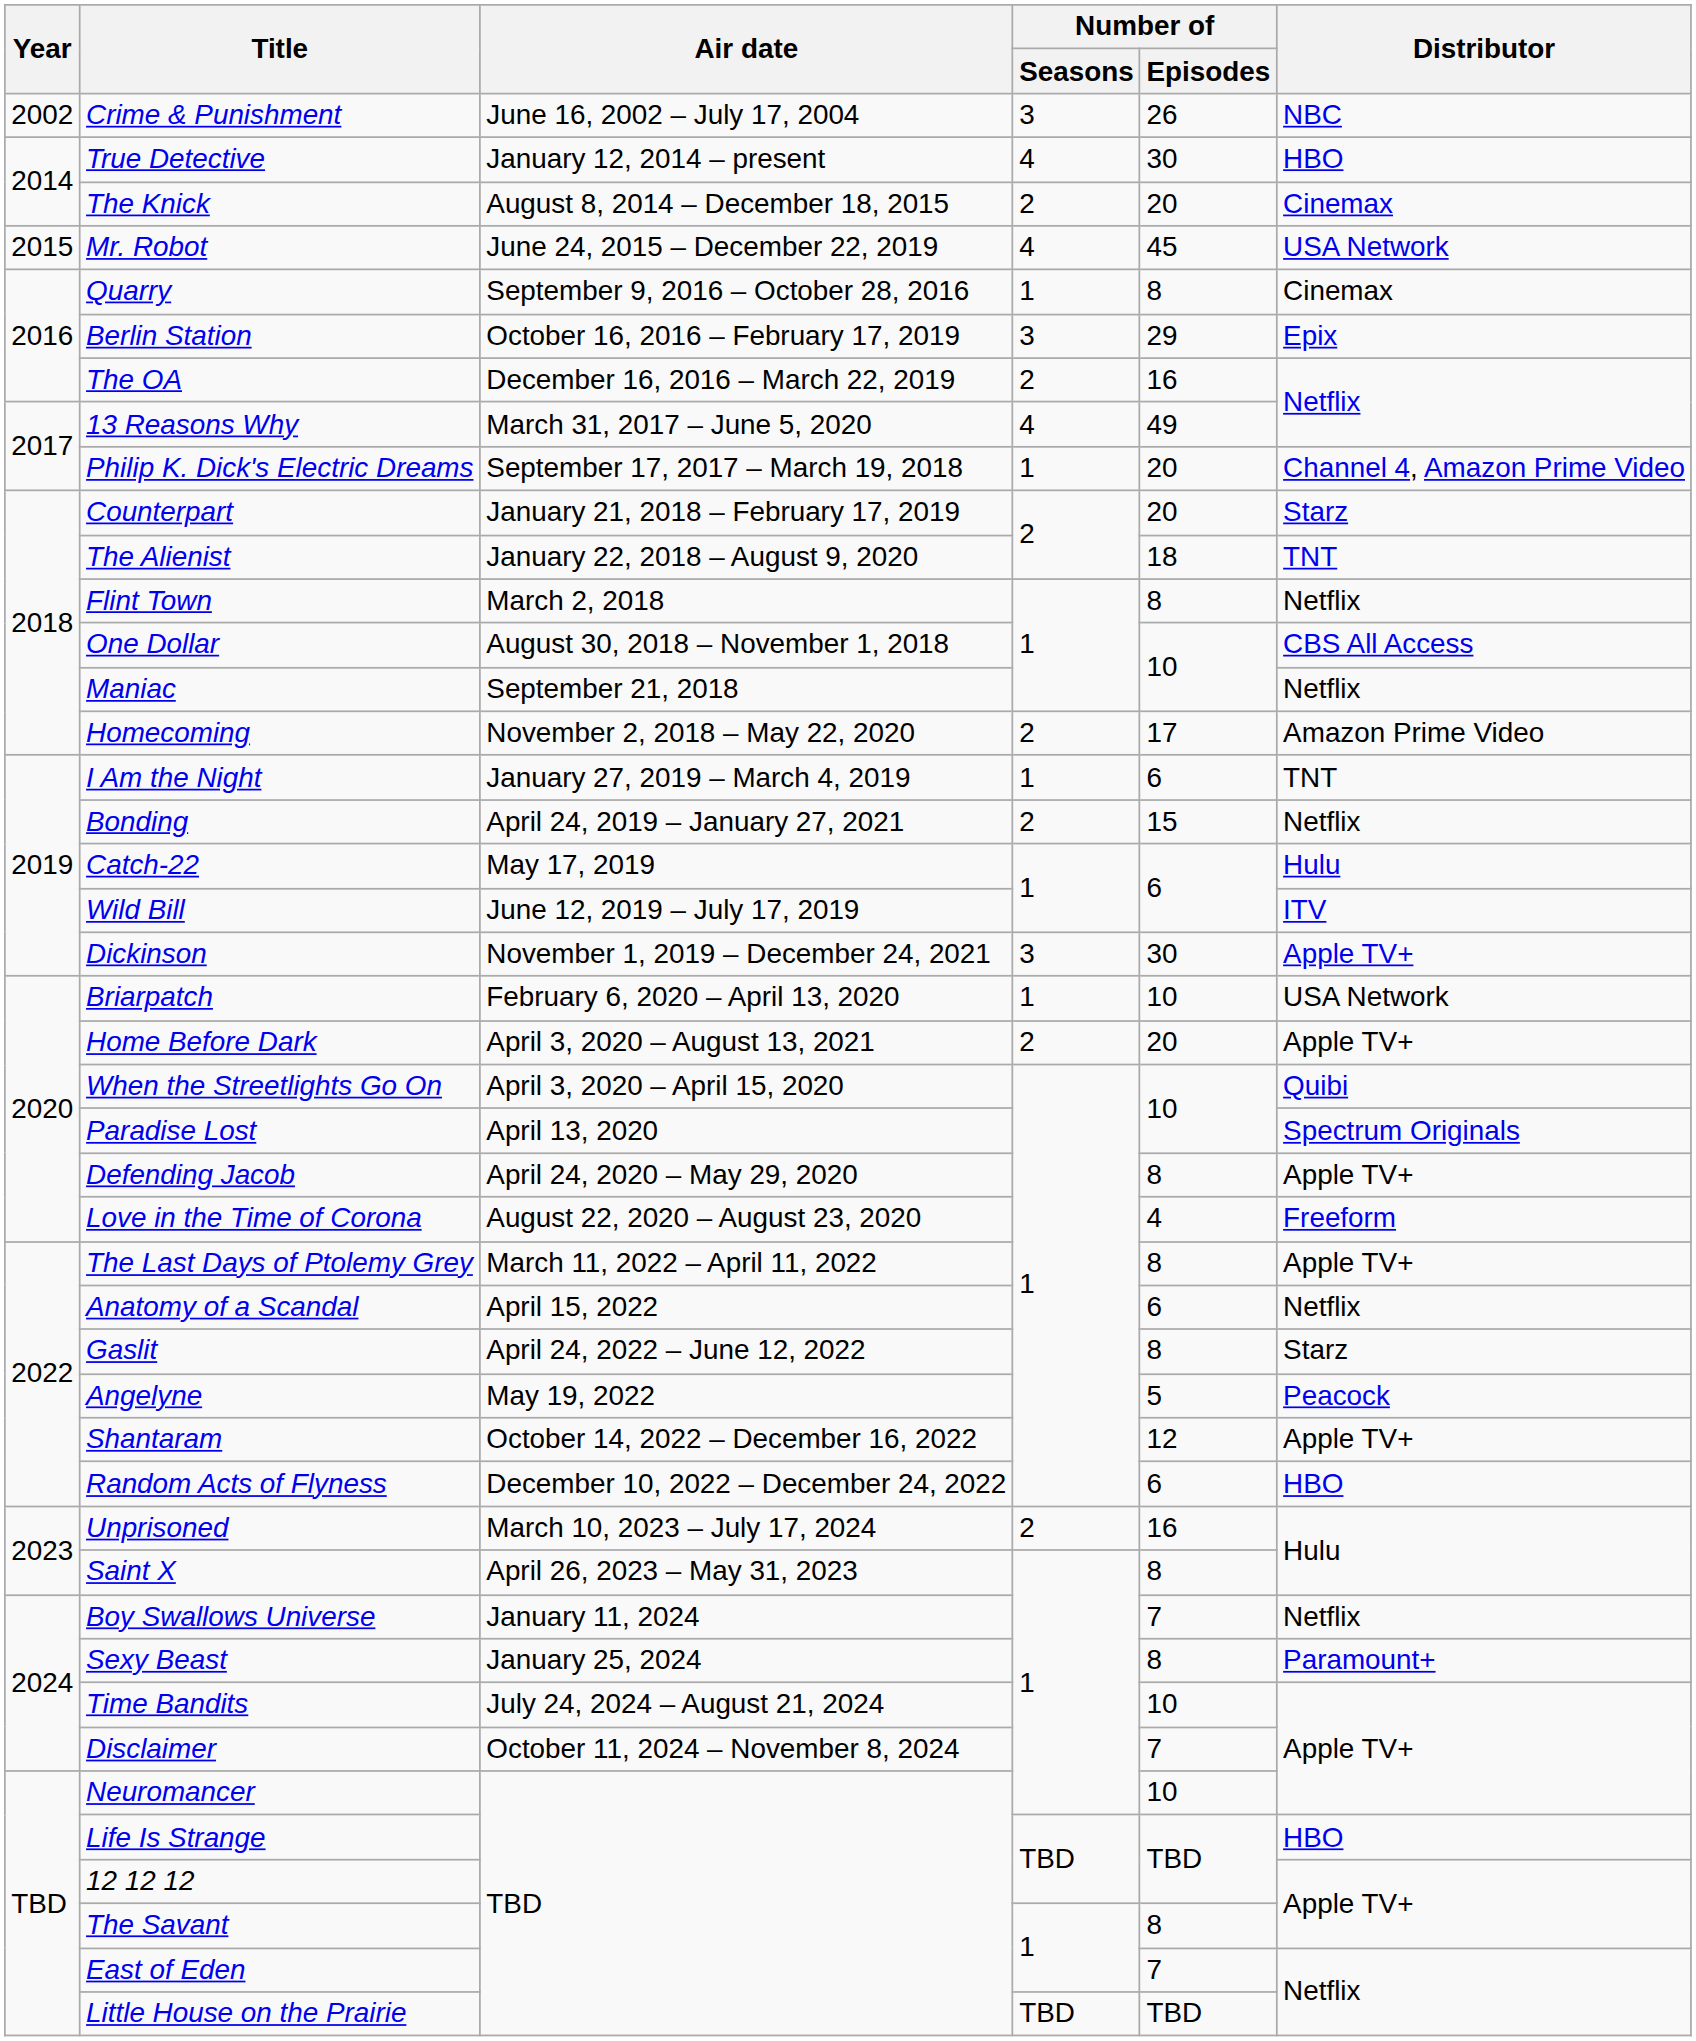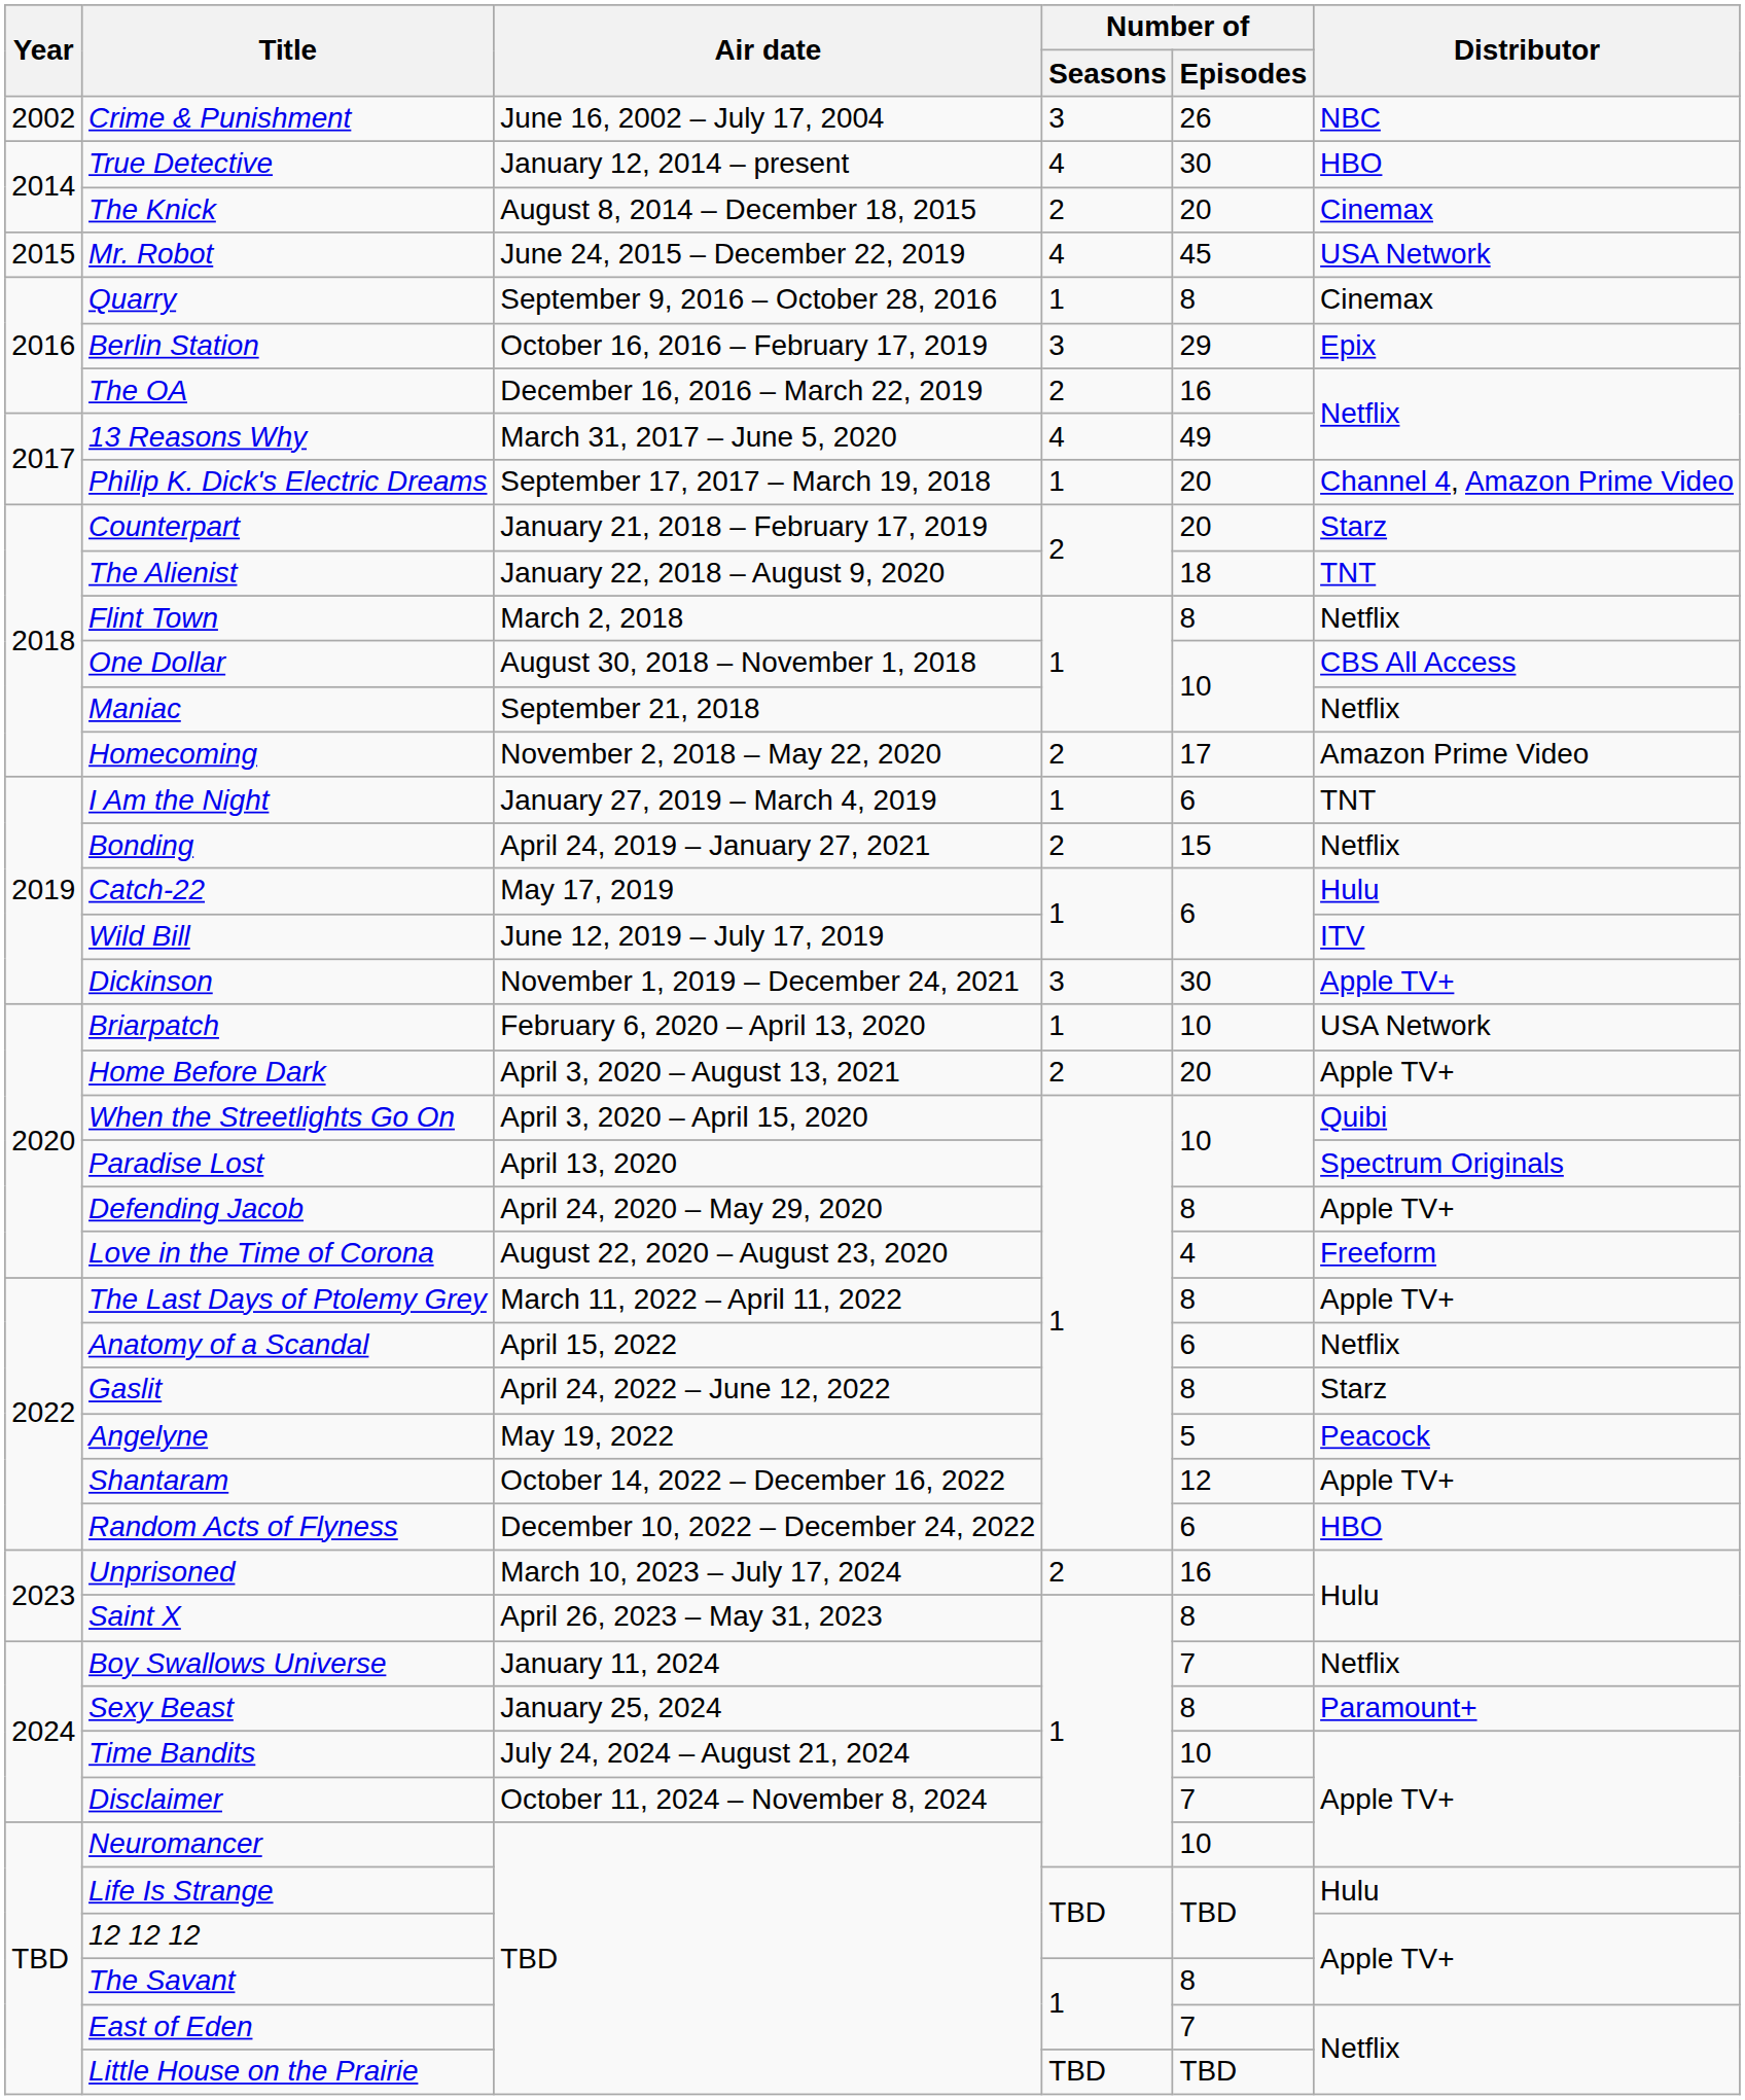Life Is Strange | Distributor: HBO -> Hulu
